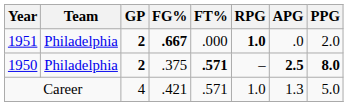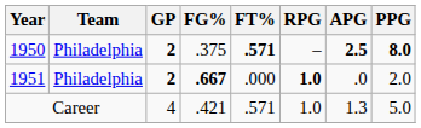rows swapped: 1950 <-> 1951
